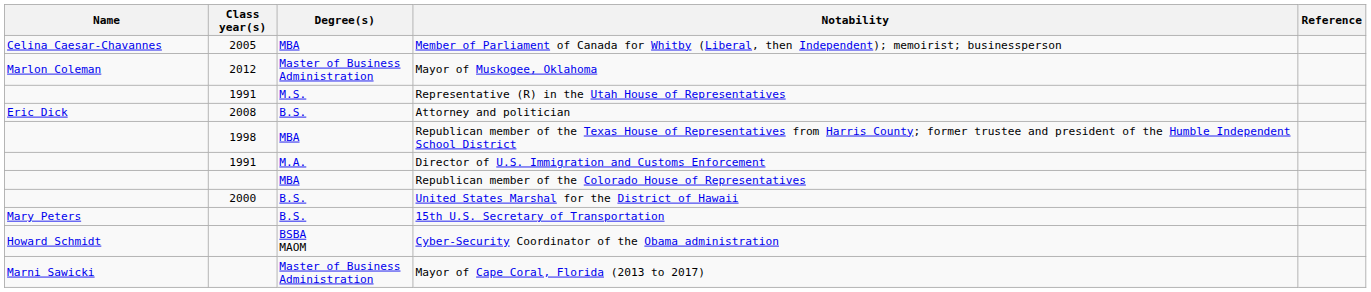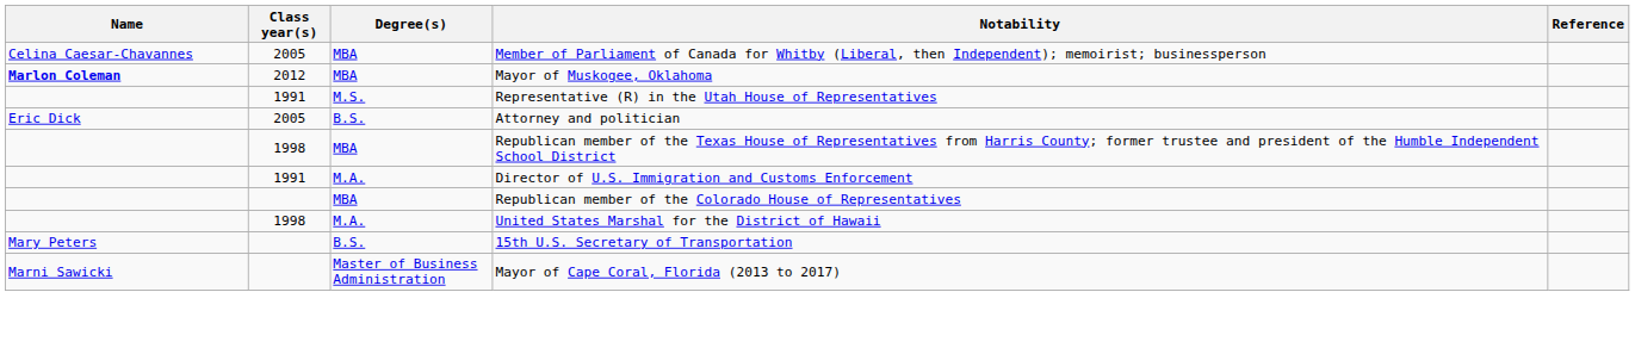Mayor of Muskogee, Oklahoma | Name: normal -> bold
Mayor of Muskogee, Oklahoma | Degree(s): Master of Business Administration -> MBA
Attorney and politician | Class year(s): 2008 -> 2005
United States Marshal for the District of Hawaii | Class year(s): 2000 -> 1998
United States Marshal for the District of Hawaii | Degree(s): B.S. -> M.A.
- row: Howard Schmidt | BSBA MAOM | Cyber-Security Coordinator of the Obama administration
